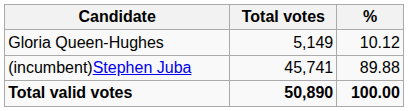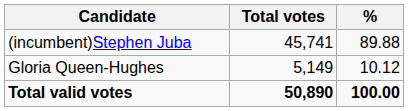rows swapped: (incumbent)Stephen Juba <-> Gloria Queen-Hughes
